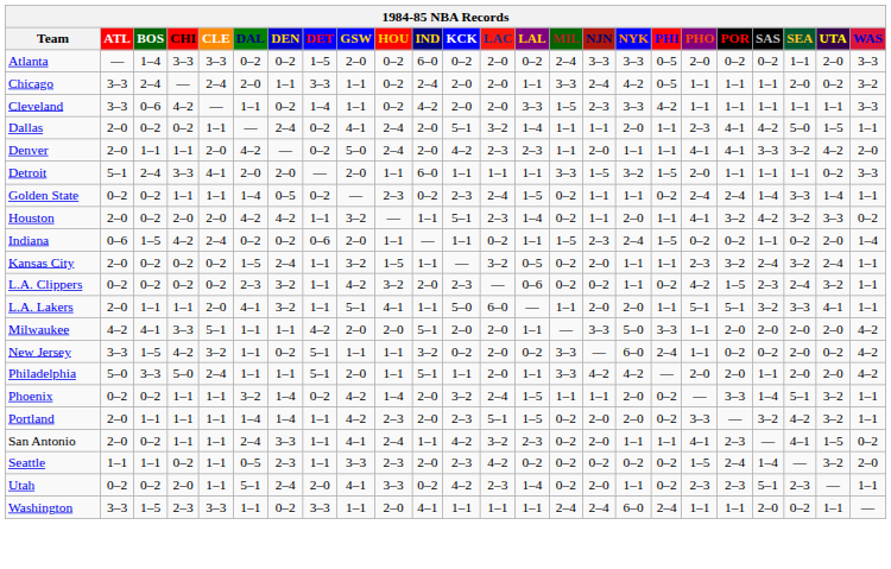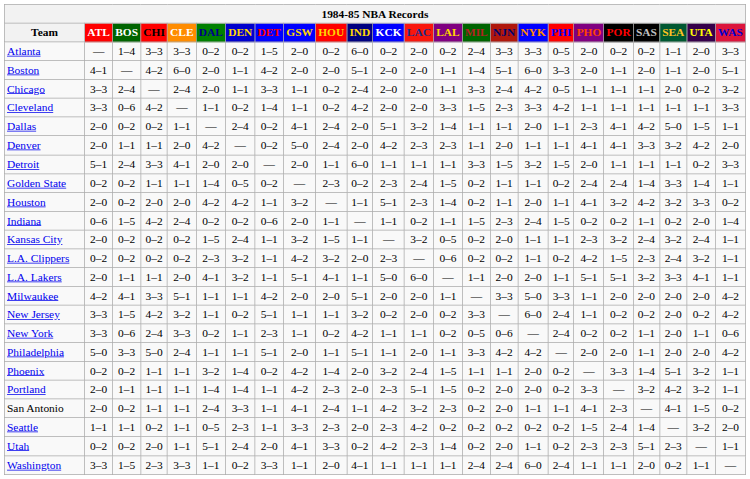+ row: Boston | 4–1 | — | 4–2 | 6–0 | 2–0 | 1–1 | 4–2 | 2–0 | 2–0 | 5–1 | 2–0 | 2–0 | 1–1 | 1–4 | 5–1 | 6–0 | 3–3 | 2–0 | 1–1 | 2–0 | 1–1 | 2–0 | 5–1
+ row: New York | 3–3 | 0–6 | 2–4 | 3–3 | 0–2 | 1–1 | 2–3 | 1–1 | 0–2 | 4–2 | 1–1 | 1–1 | 0–2 | 0–5 | 0–6 | — | 2–4 | 0–2 | 0–2 | 1–1 | 2–0 | 1–1 | 0–6
